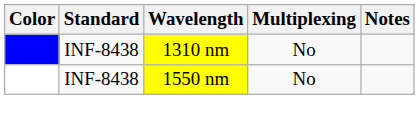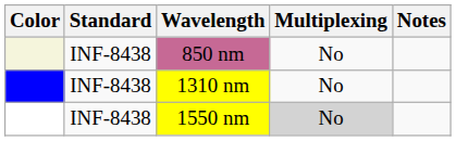+ row: INF-8438 | 850 nm | No
1550 nm | Multiplexing: no background -> lightgrey background
